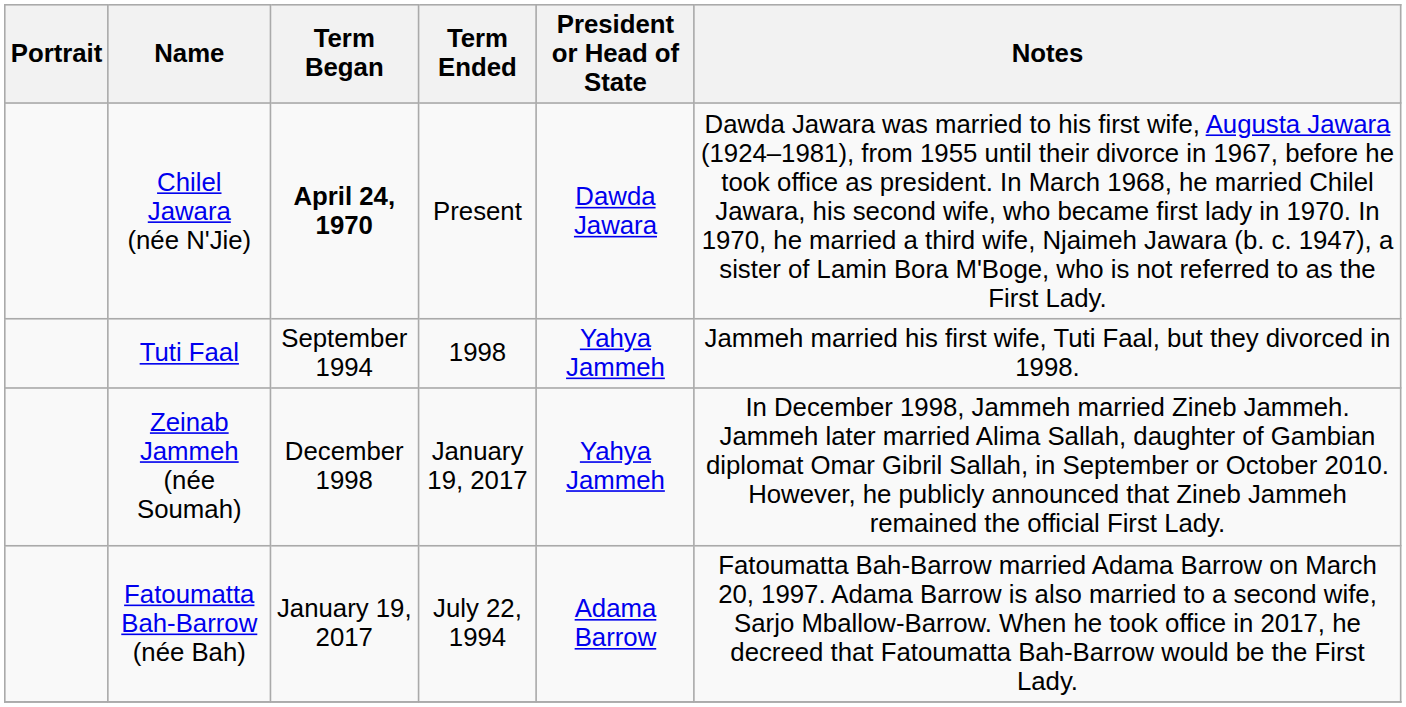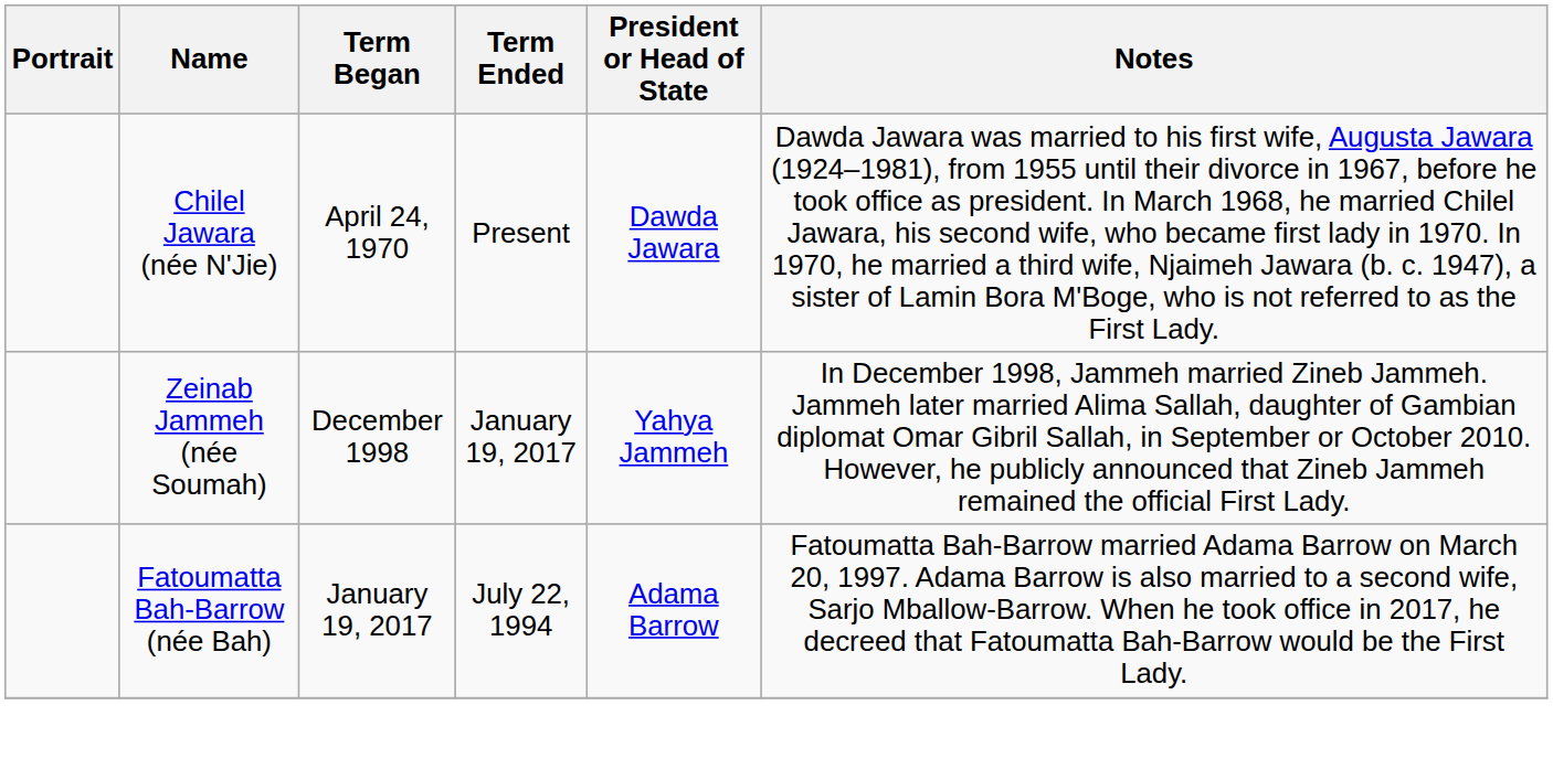Chilel Jawara (née N'Jie) | Term Began: bold -> normal
- row: Tuti Faal | September 1994 | 1998 | Yahya Jammeh | Jammeh married his first wife, Tuti Faal, but they divorced in 1998.
